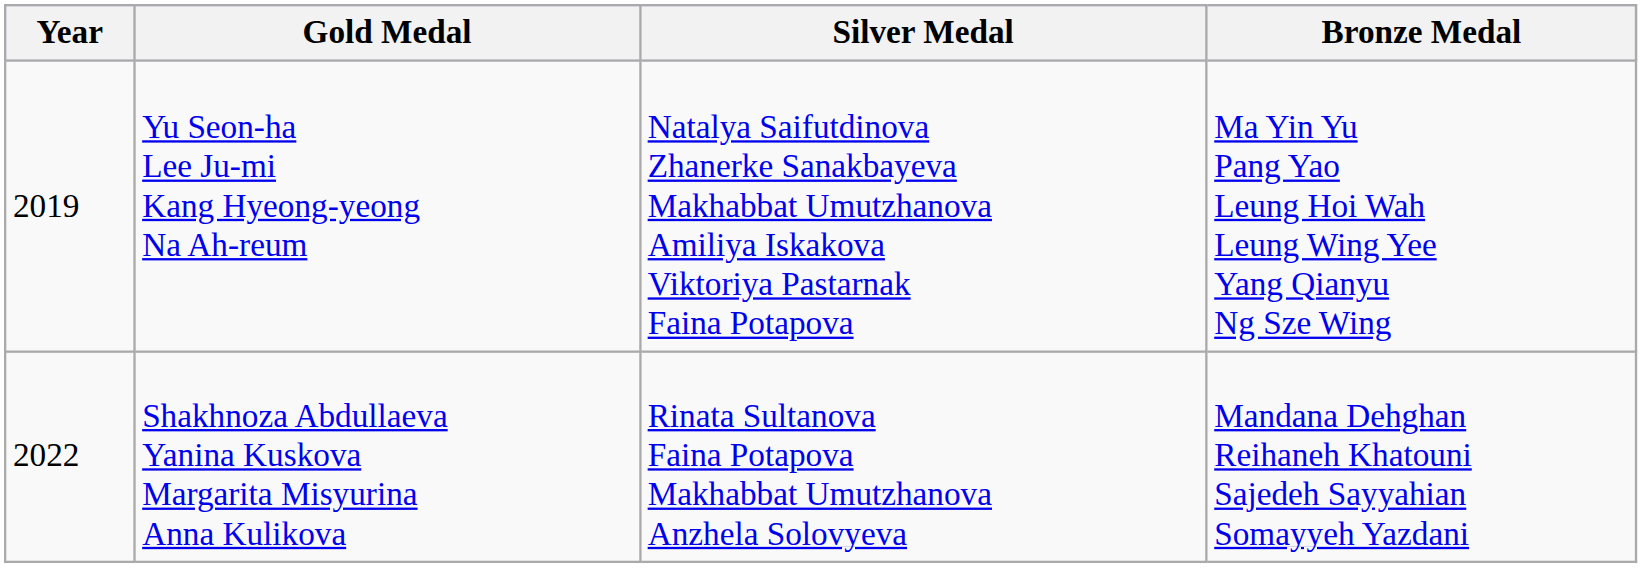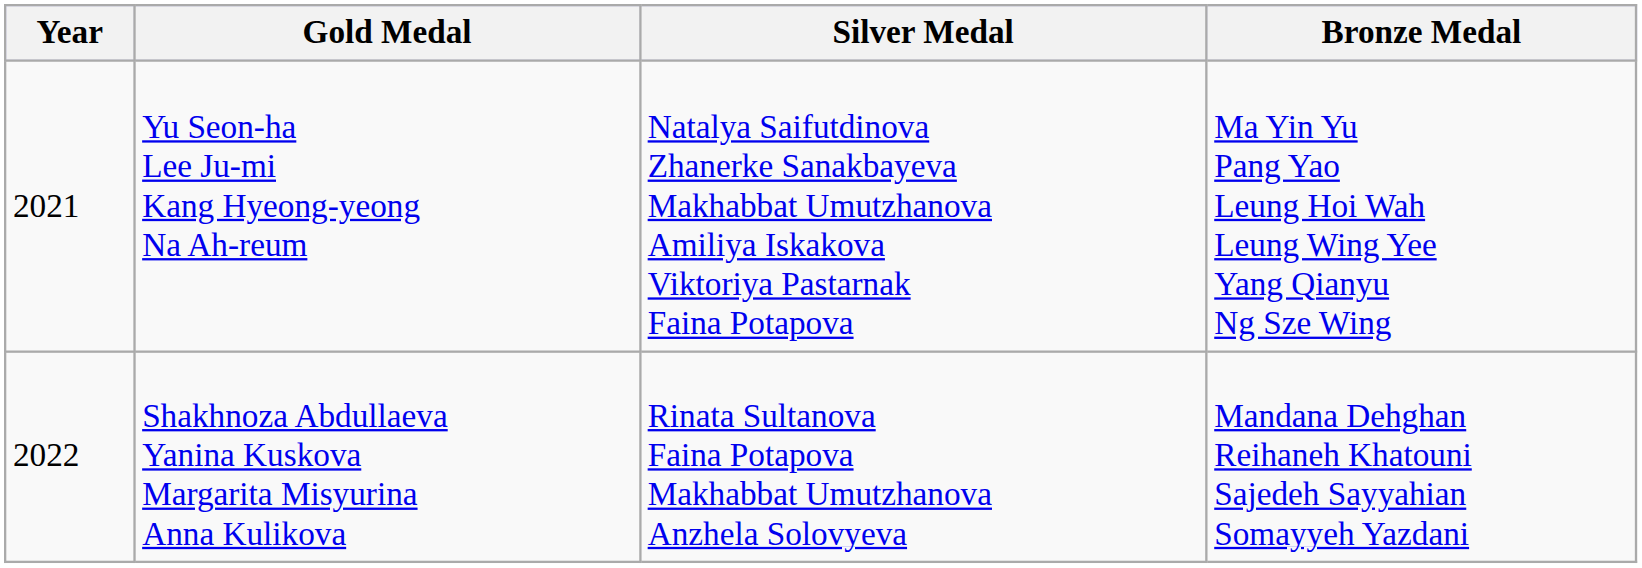Yu Seon-ha Lee Ju-mi Kang Hyeong-yeong Na Ah-reum | Year: 2019 -> 2021
